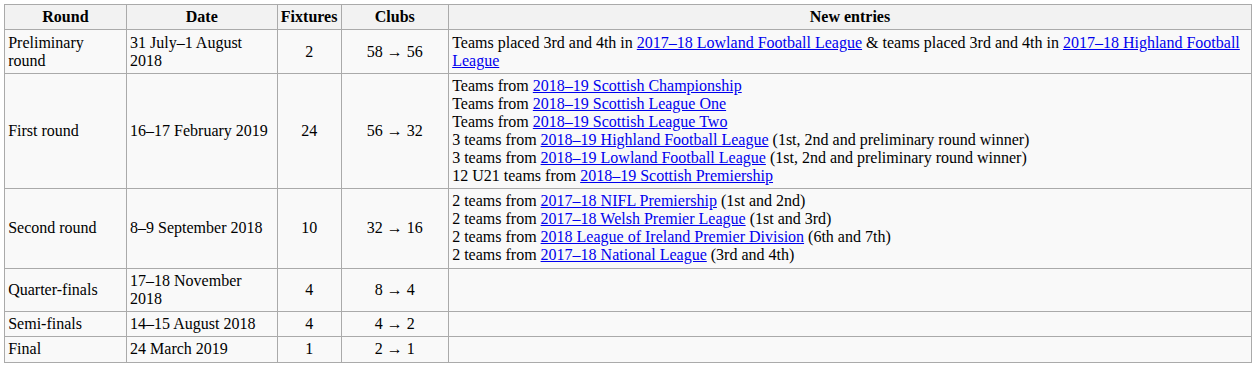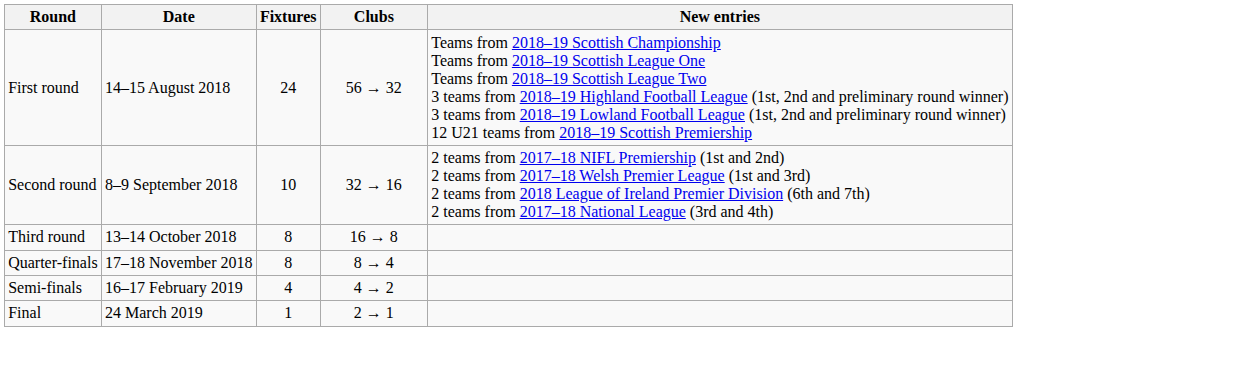- row: Preliminary round | 31 July–1 August 2018 | 2 | 58 → 56 | Teams placed 3rd and 4th in 2017–18 Lowland Football League & teams placed 3rd and 4th in 2017–18 Highland Football League
First round | Date: 16–17 February 2019 -> 14–15 August 2018
+ row: Third round | 13–14 October 2018 | 8 | 16 → 8
Quarter-finals | Fixtures: 4 -> 8
Semi-finals | Date: 14–15 August 2018 -> 16–17 February 2019
